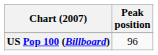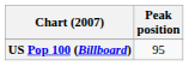US Pop 100 (Billboard) | Peak position: 96 -> 95
